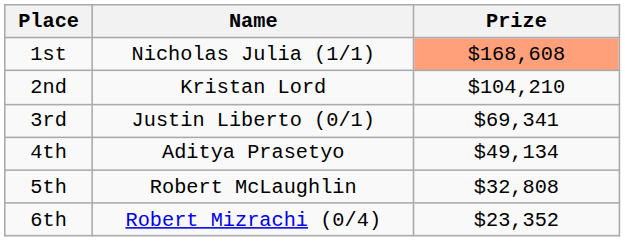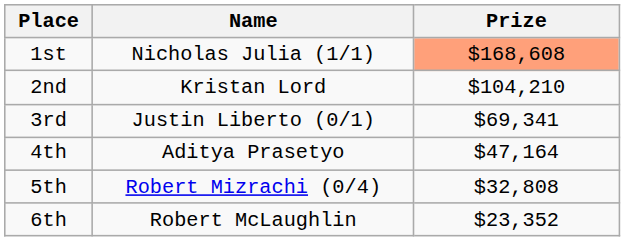4th | Prize: $49,134 -> $47,164
5th | Name: Robert McLaughlin -> Robert Mizrachi (0/4)
6th | Name: Robert Mizrachi (0/4) -> Robert McLaughlin
